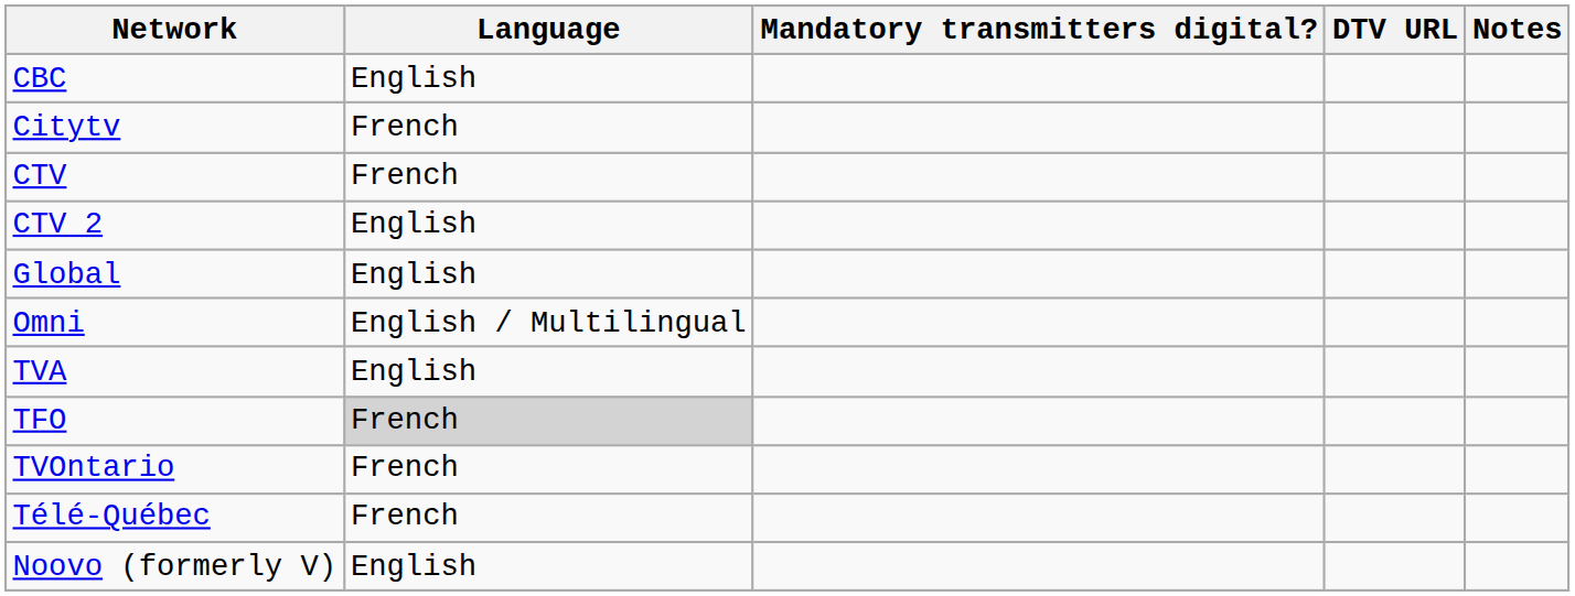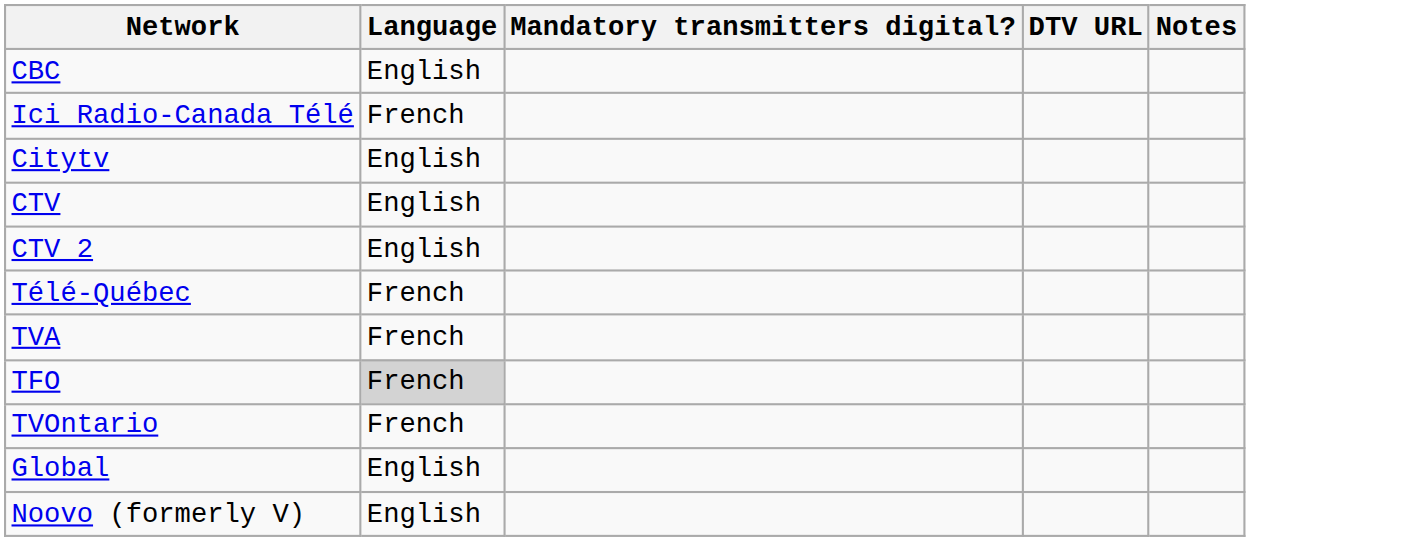+ row: Ici Radio-Canada Télé | French
Citytv | Language: French -> English
CTV | Language: French -> English
rows swapped: Global <-> Télé-Québec
- row: Omni | English / Multilingual
TVA | Language: English -> French
